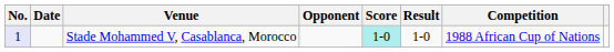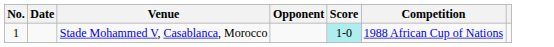- column: Result | 1-0
Stade Mohammed V, Casablanca, Morocco | No.: lavender background -> no background
